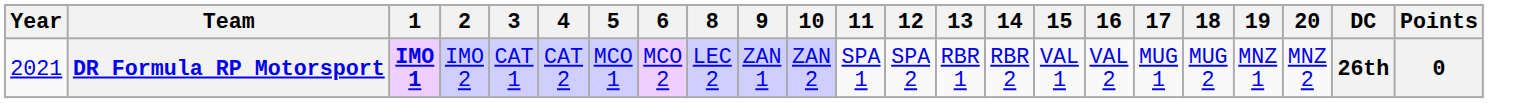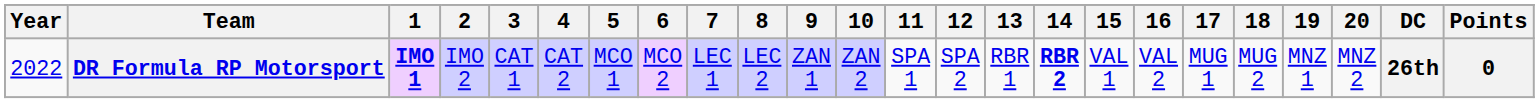+ column: 7 | LEC 1
DR Formula RP Motorsport | Year: 2021 -> 2022
DR Formula RP Motorsport | 14: normal -> bold
